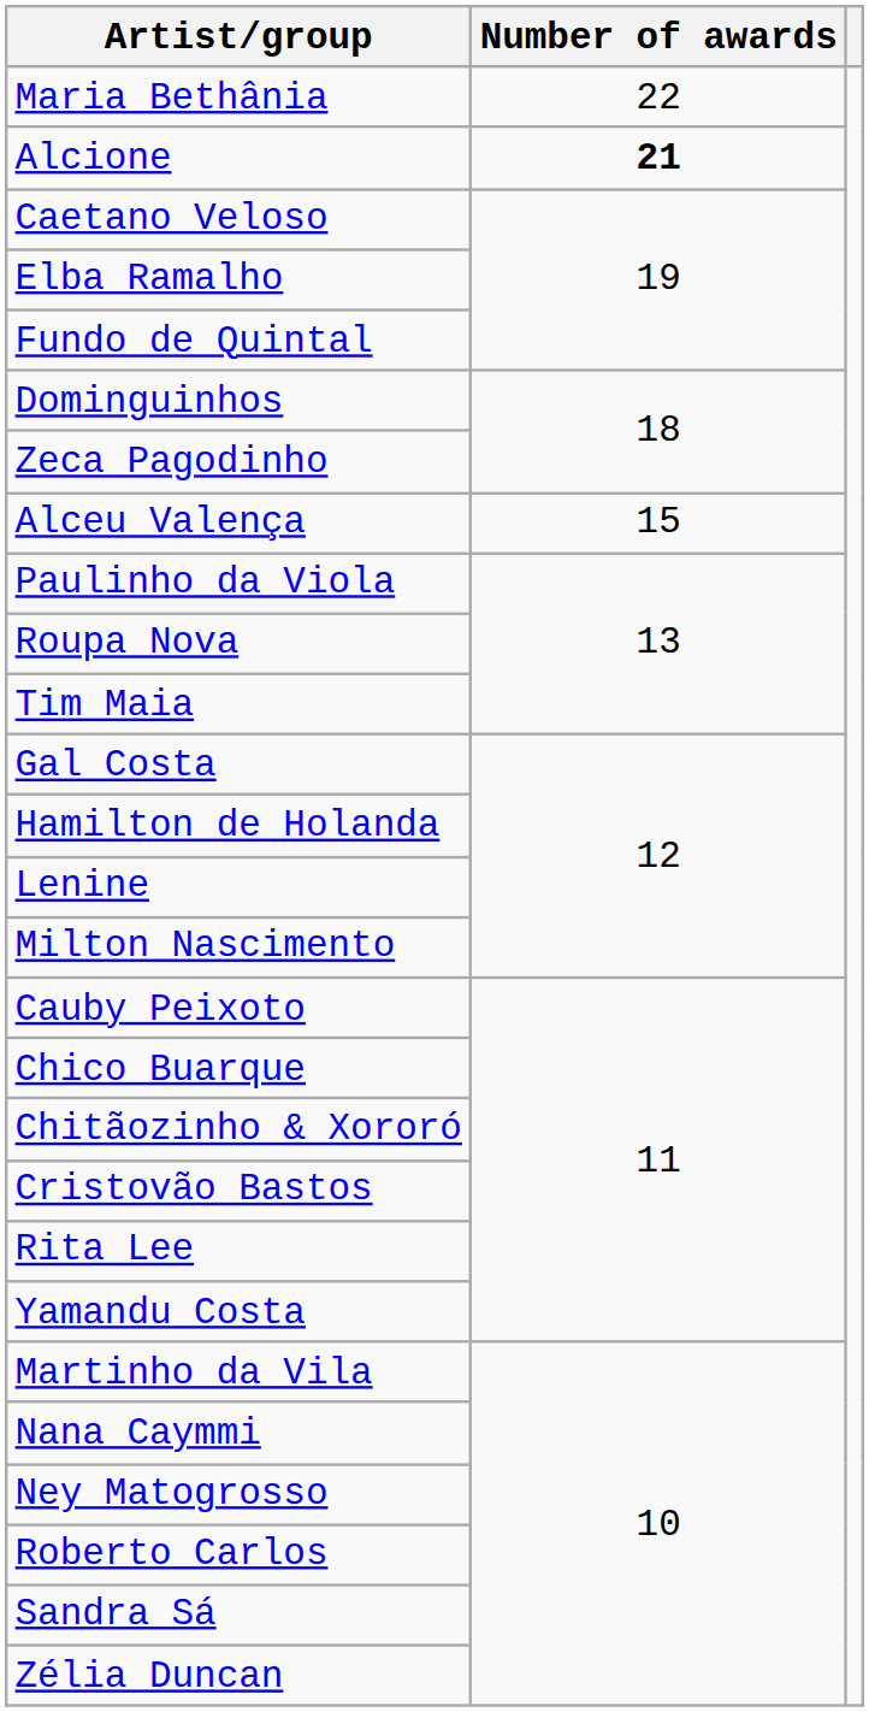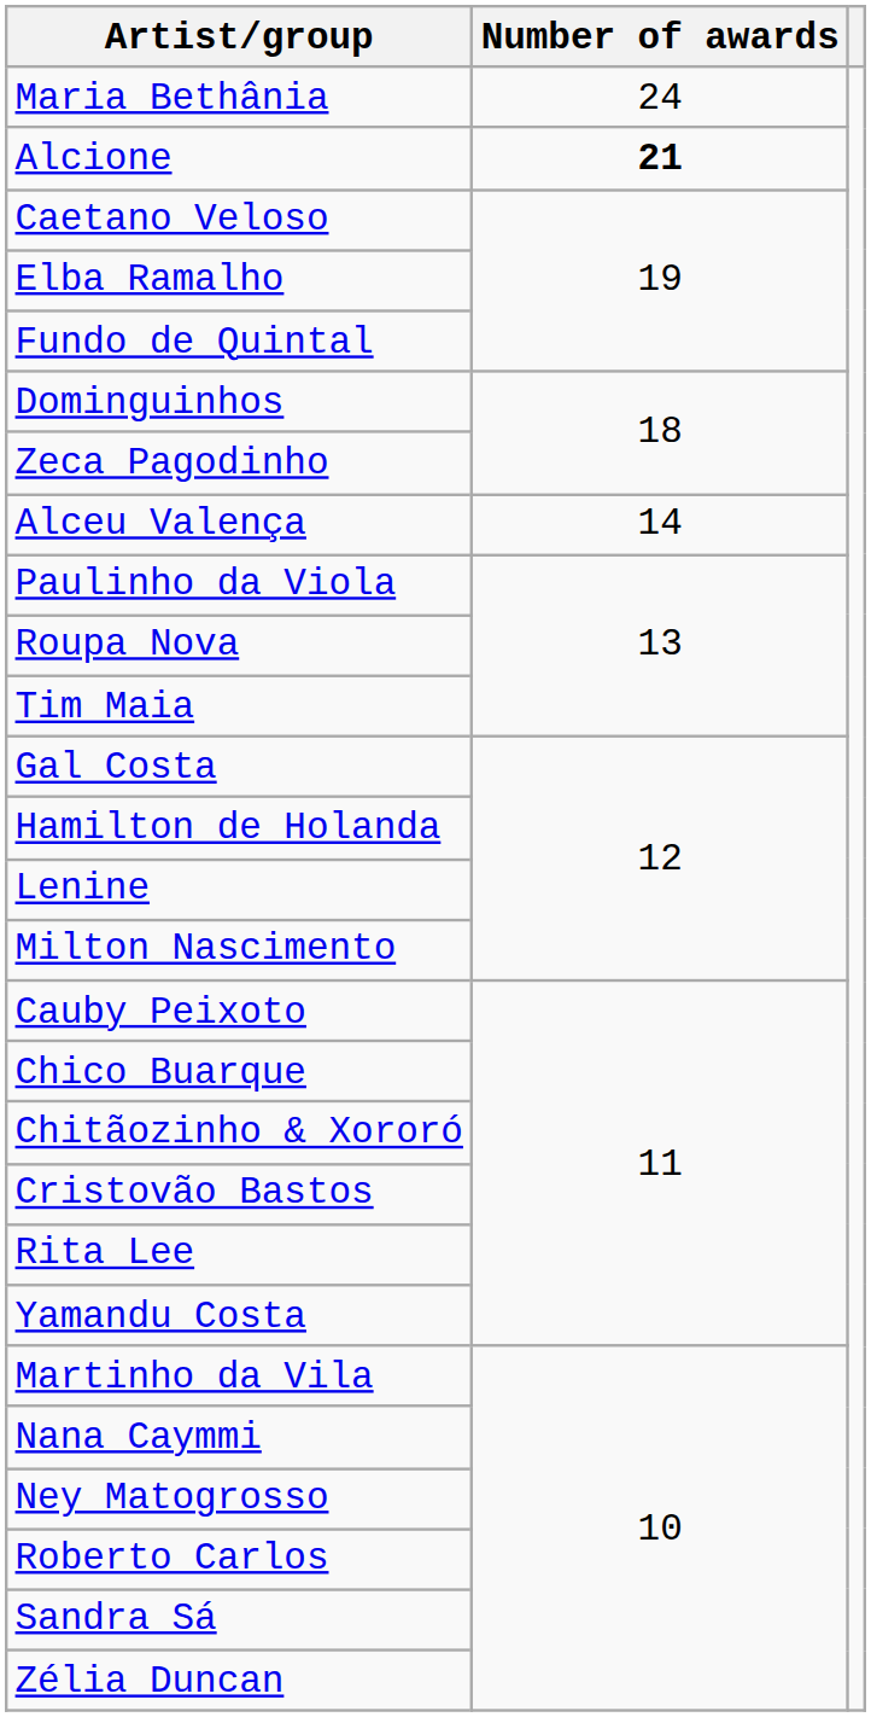Maria Bethânia | Number of awards: 22 -> 24
Alceu Valença | Number of awards: 15 -> 14
